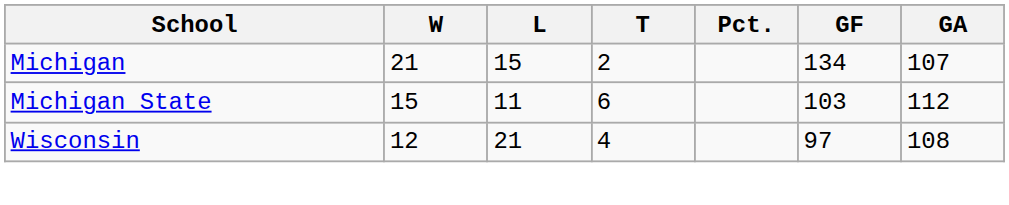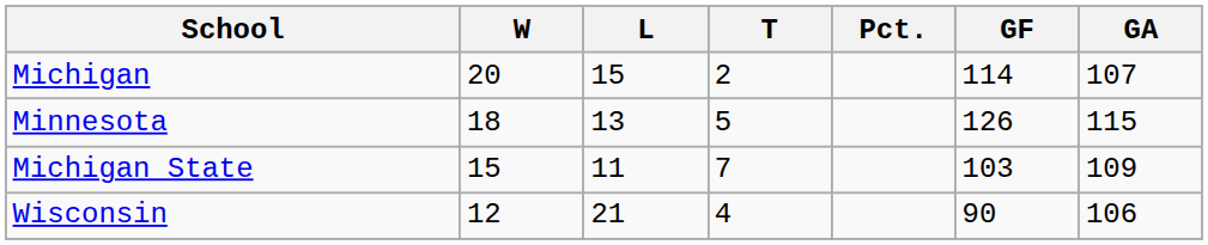Michigan | W: 21 -> 20
Michigan | GF: 134 -> 114
+ row: Minnesota | 18 | 13 | 5 | 126 | 115
Michigan State | T: 6 -> 7
Michigan State | GA: 112 -> 109
Wisconsin | GF: 97 -> 90
Wisconsin | GA: 108 -> 106
